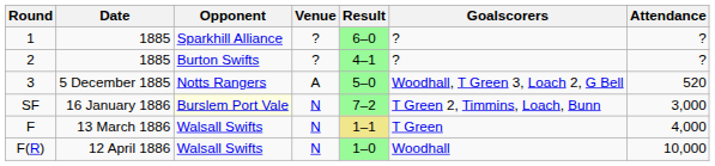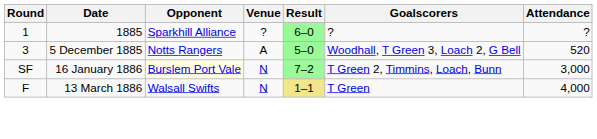- row: 2 | 1885 | Burton Swifts | ? | 4–1 | ? | ?
- row: F(R) | 12 April 1886 | Walsall Swifts | N | 1–0 | Woodhall | 10,000
